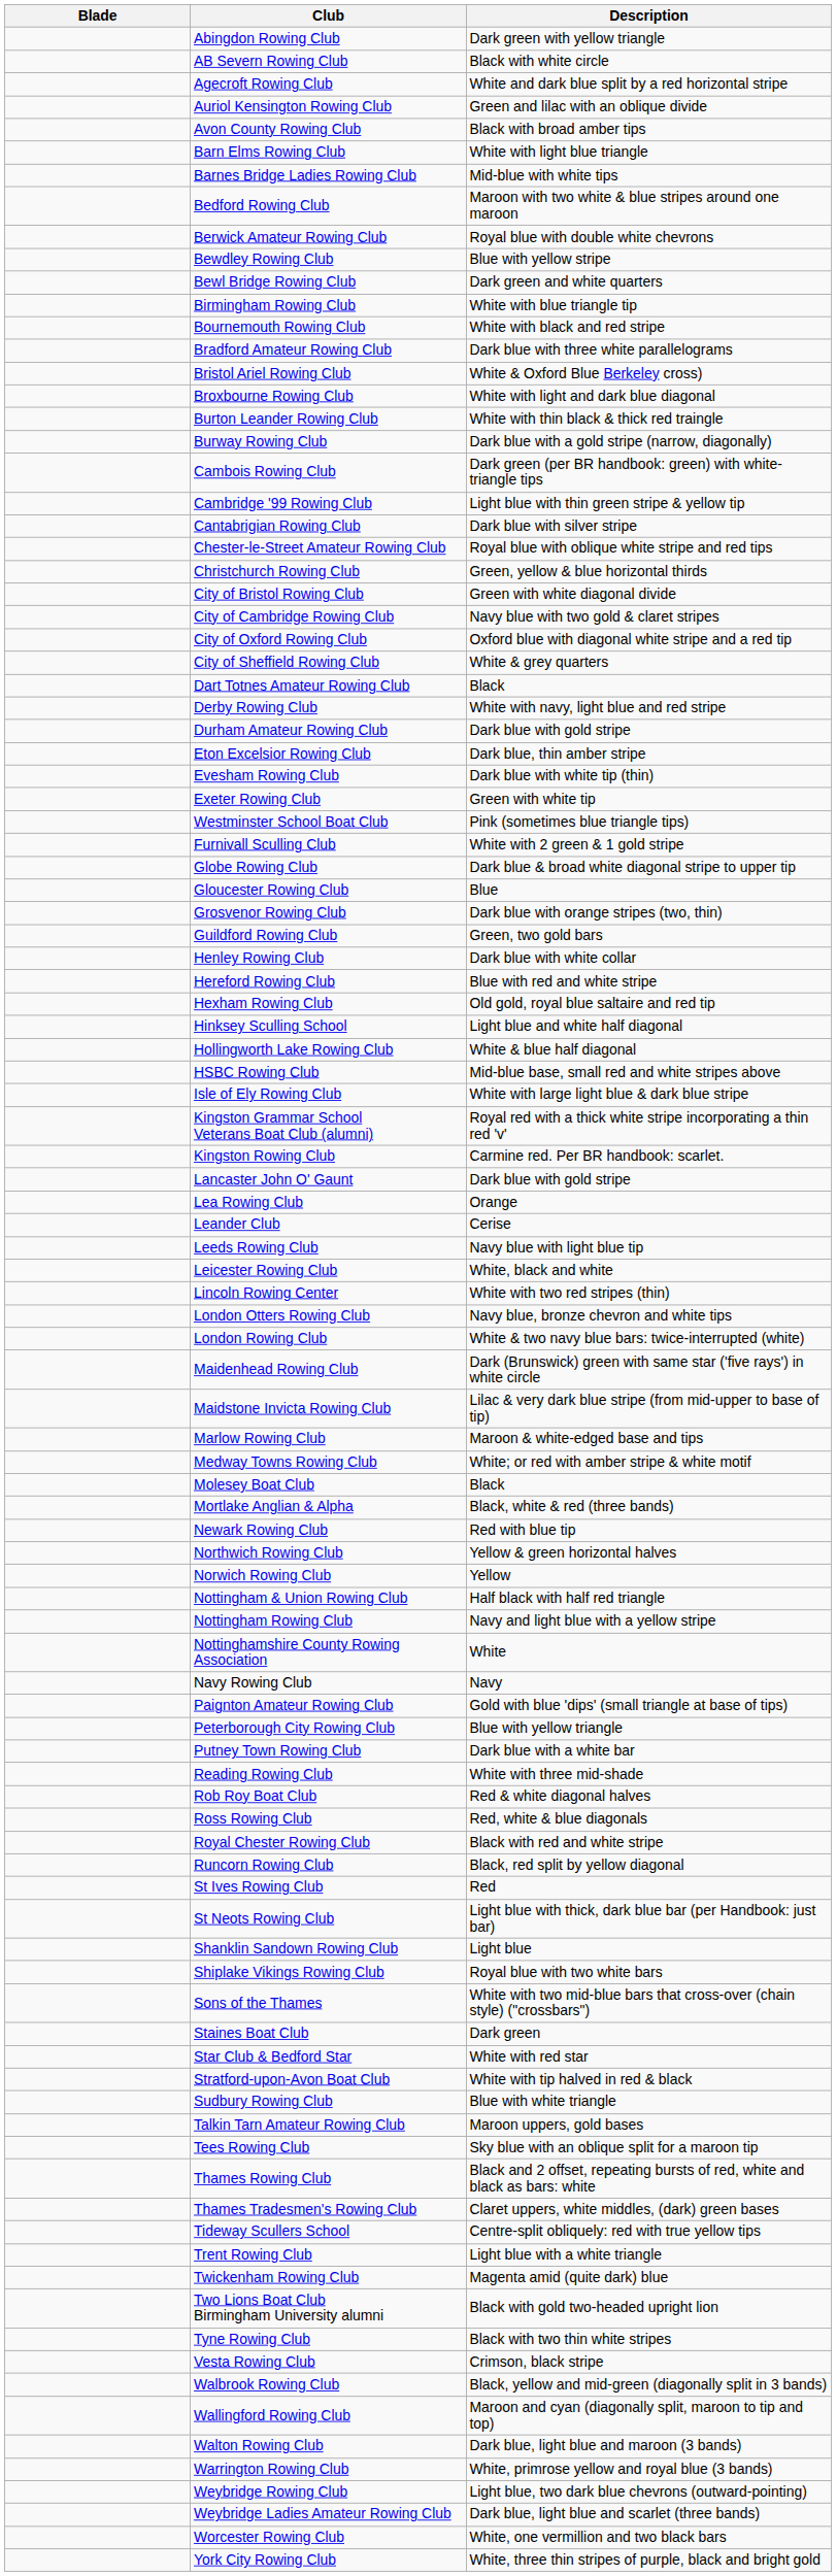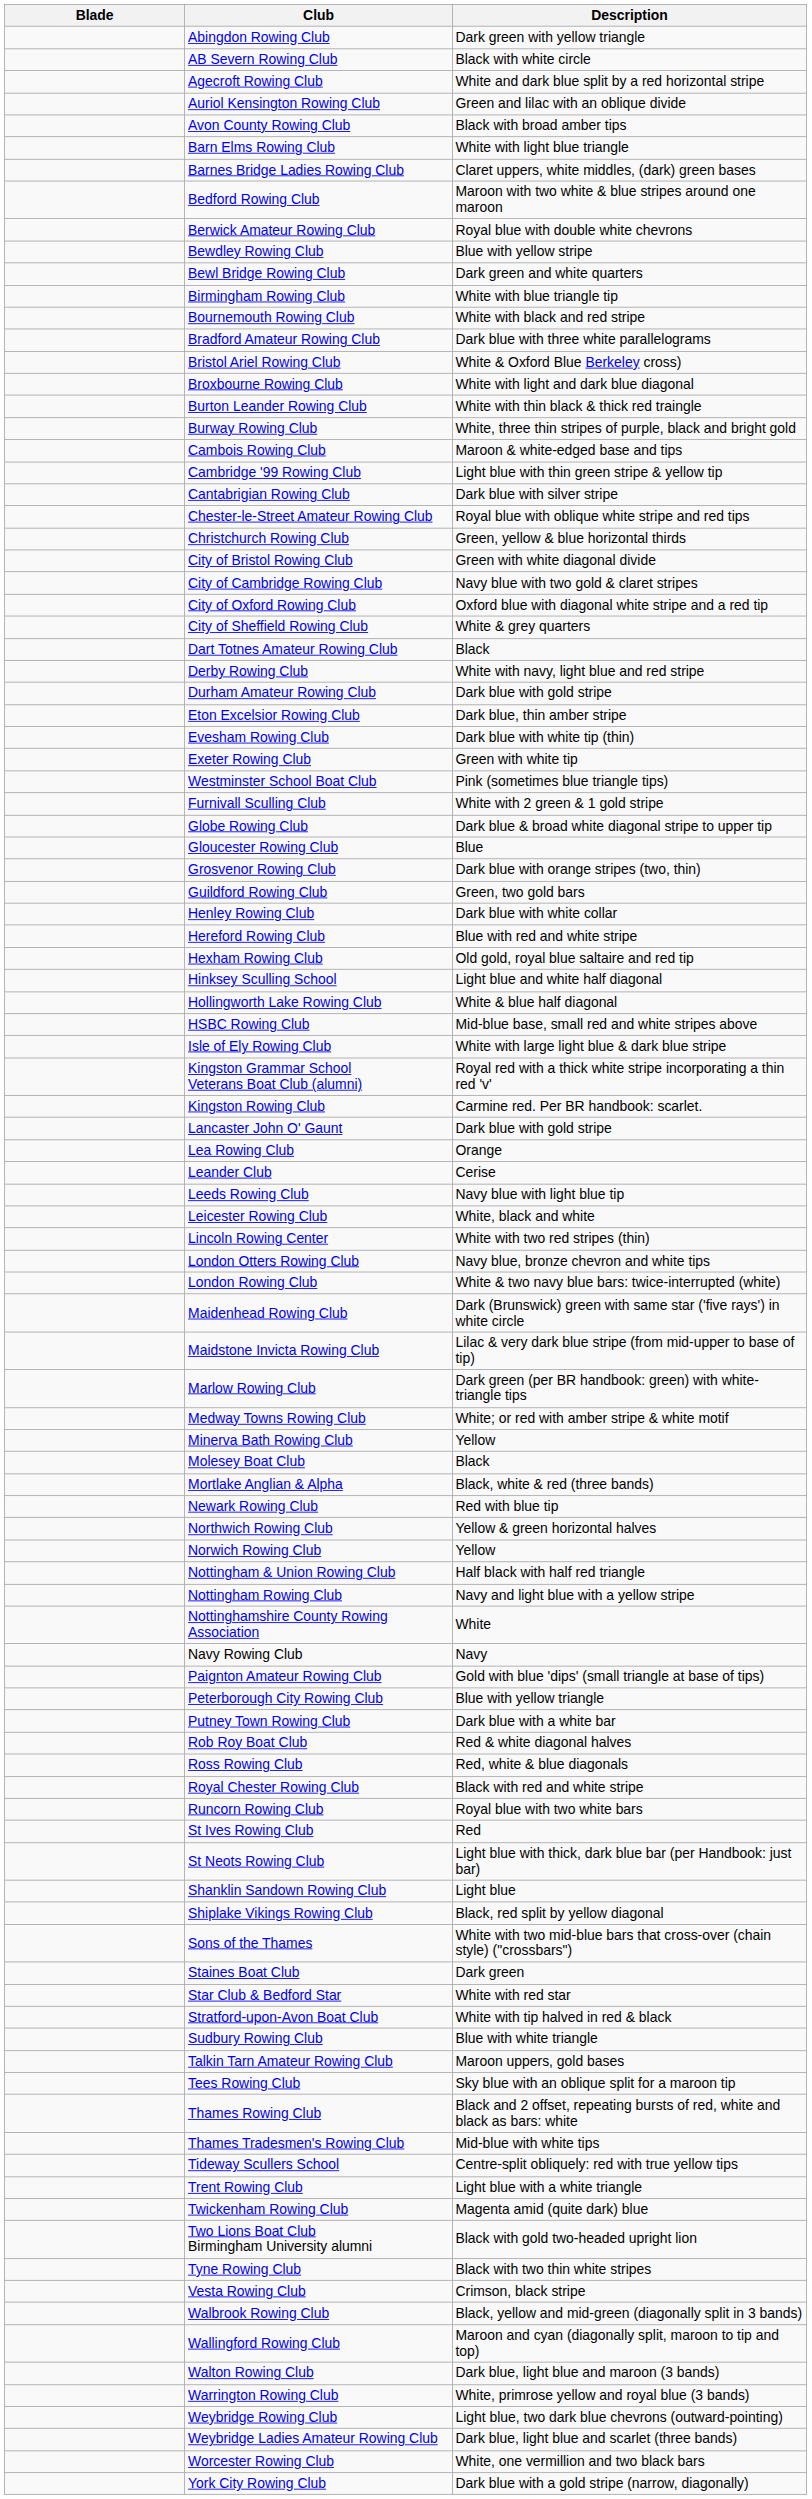Barnes Bridge Ladies Rowing Club | Description: Mid-blue with white tips -> Claret uppers, white middles, (dark) green bases
Burway Rowing Club | Description: Dark blue with a gold stripe (narrow, diagonally) -> White, three thin stripes of purple, black and bright gold
Cambois Rowing Club | Description: Dark green (per BR handbook: green) with white-triangle tips -> Maroon & white-edged base and tips
Marlow Rowing Club | Description: Maroon & white-edged base and tips -> Dark green (per BR handbook: green) with white-triangle tips
+ row: Minerva Bath Rowing Club | Yellow
- row: Reading Rowing Club | White with three mid-shade
Runcorn Rowing Club | Description: Black, red split by yellow diagonal -> Royal blue with two white bars
Shiplake Vikings Rowing Club | Description: Royal blue with two white bars -> Black, red split by yellow diagonal
Thames Tradesmen's Rowing Club | Description: Claret uppers, white middles, (dark) green bases -> Mid-blue with white tips
York City Rowing Club | Description: White, three thin stripes of purple, black and bright gold -> Dark blue with a gold stripe (narrow, diagonally)
